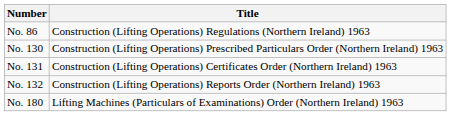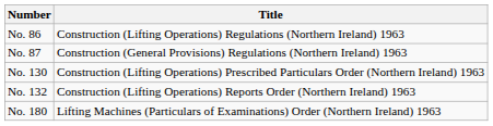+ row: No. 87 | Construction (General Provisions) Regulations (Northern Ireland) 1963
- row: No. 131 | Construction (Lifting Operations) Certificates Order (Northern Ireland) 1963
